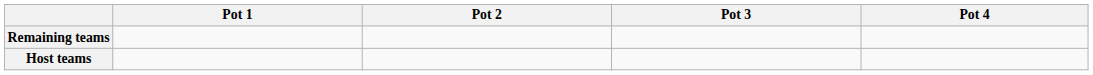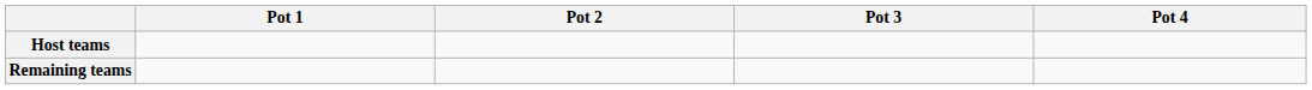rows swapped: Host teams <-> Remaining teams
